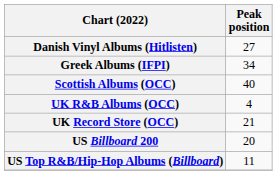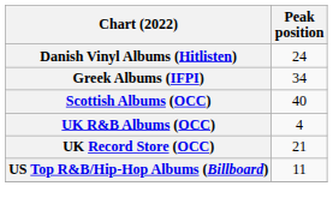Danish Vinyl Albums (Hitlisten) | Peak position: 27 -> 24
- row: US Billboard 200 | 20
